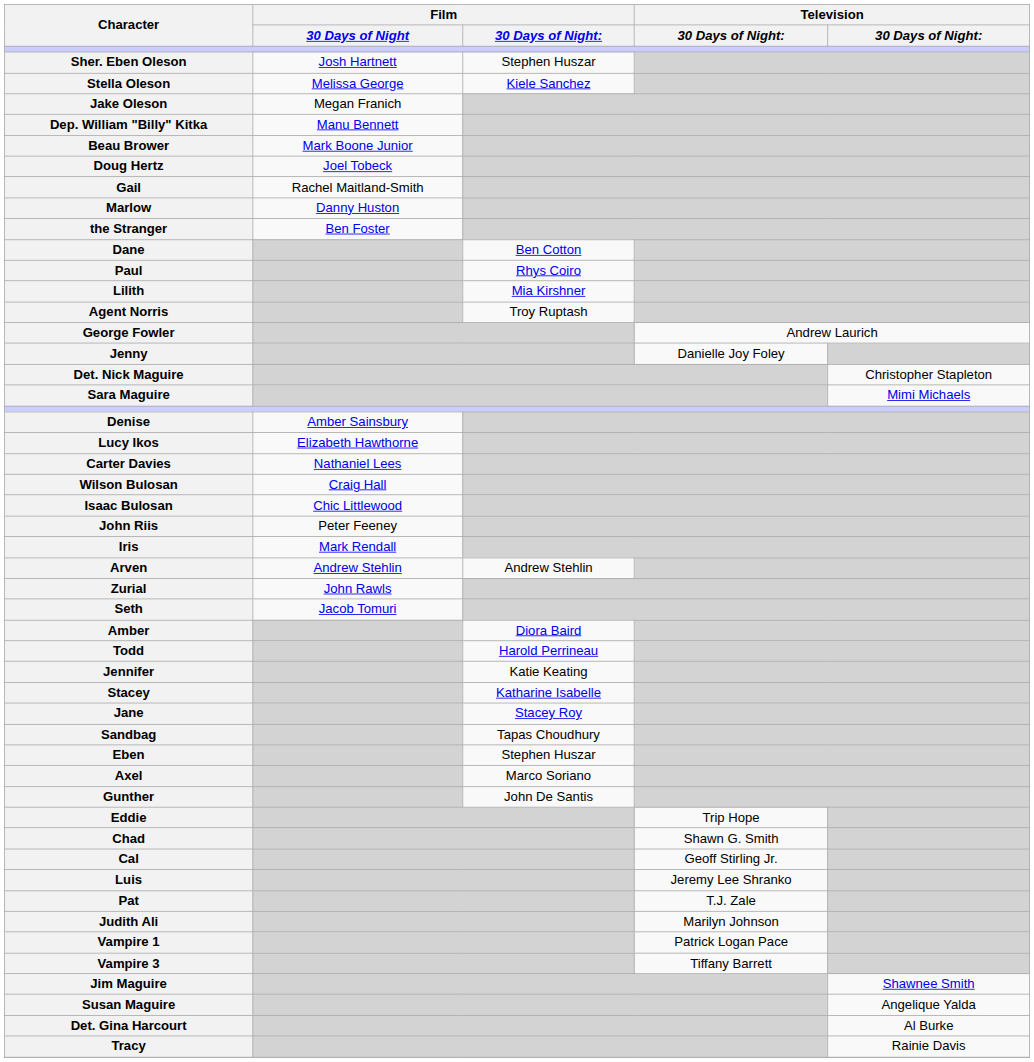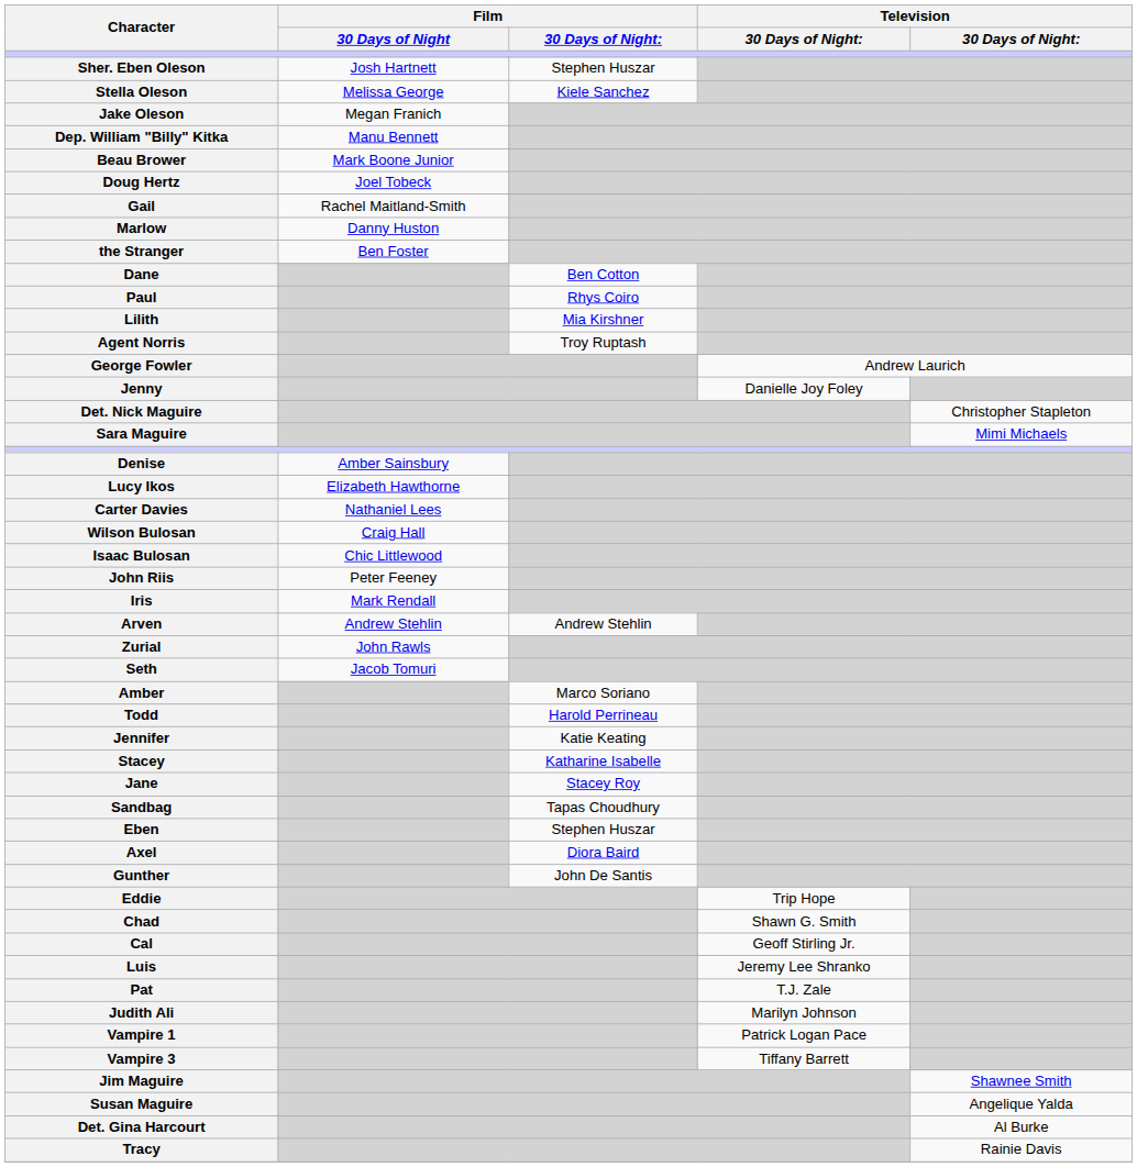Amber | Film / 30 Days of Night:: Diora Baird -> Marco Soriano
Axel | Film / 30 Days of Night:: Marco Soriano -> Diora Baird
